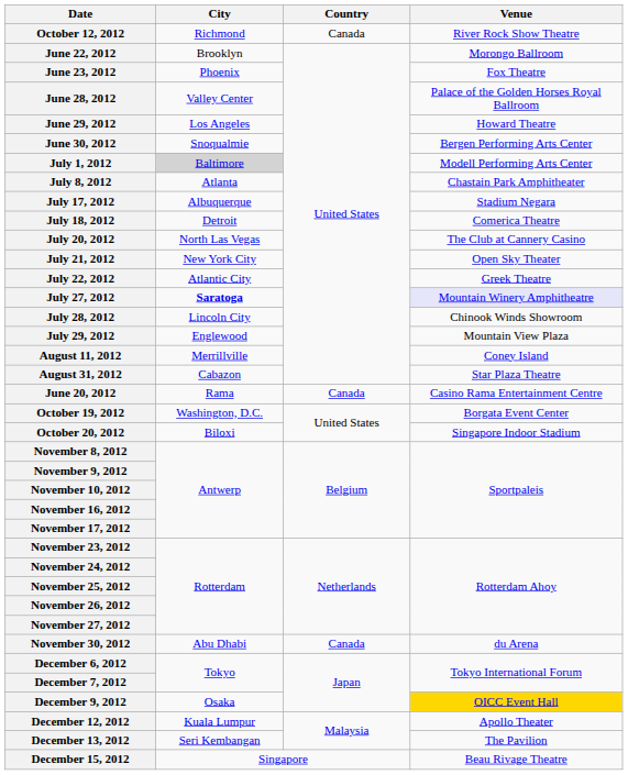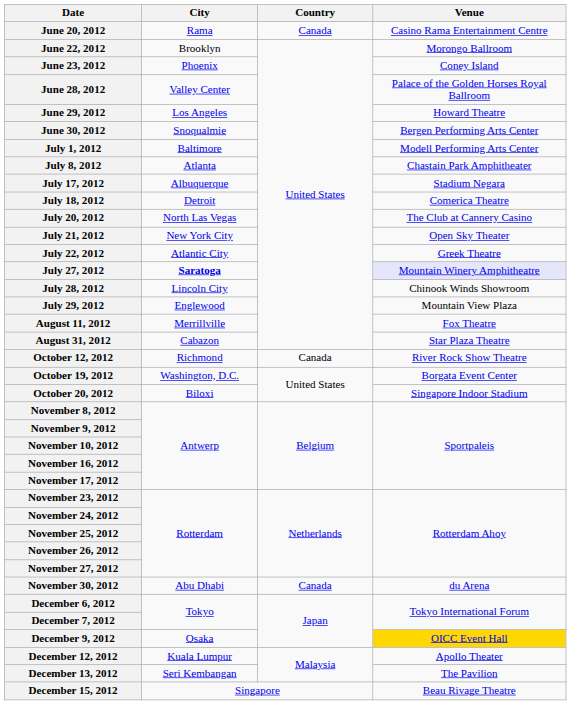rows swapped: June 20, 2012 <-> October 12, 2012
June 23, 2012 | Venue: Fox Theatre -> Coney Island
July 1, 2012 | City: lightgrey background -> no background
August 11, 2012 | Venue: Coney Island -> Fox Theatre
